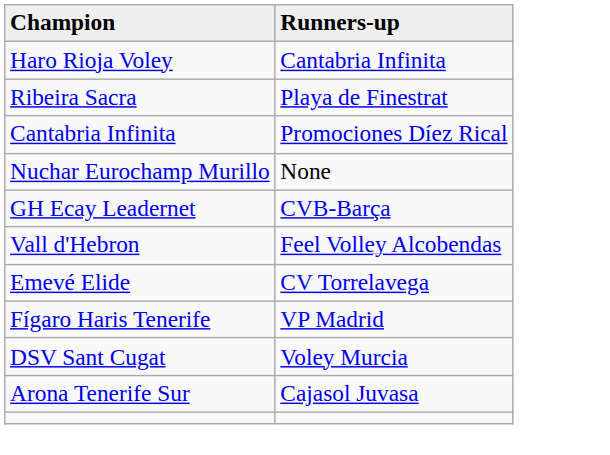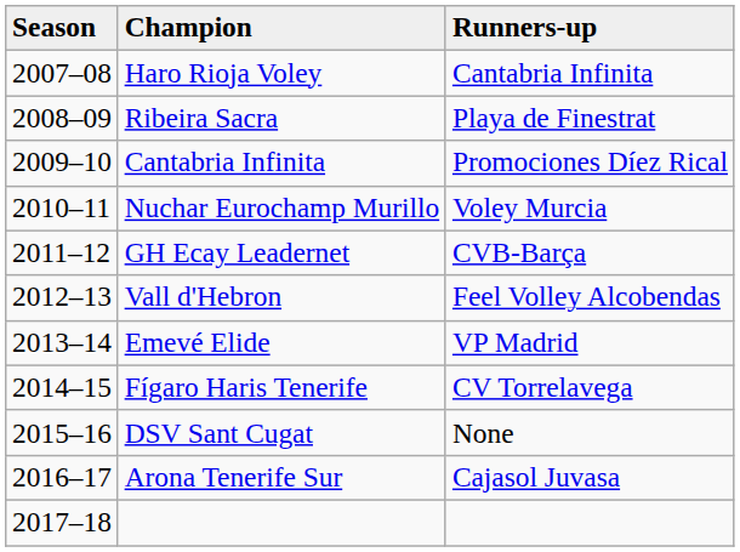+ column: Season | 2007–08 | 2008–09 | 2009–10 | 2010–11 | 2011–12 | 2012–13 | 2013–14 | 2014–15 | 2015–16 | 2016–17 | 2017–18
Nuchar Eurochamp Murillo | Runners-up: None -> Voley Murcia
Emevé Elide | Runners-up: CV Torrelavega -> VP Madrid
Fígaro Haris Tenerife | Runners-up: VP Madrid -> CV Torrelavega
DSV Sant Cugat | Runners-up: Voley Murcia -> None
